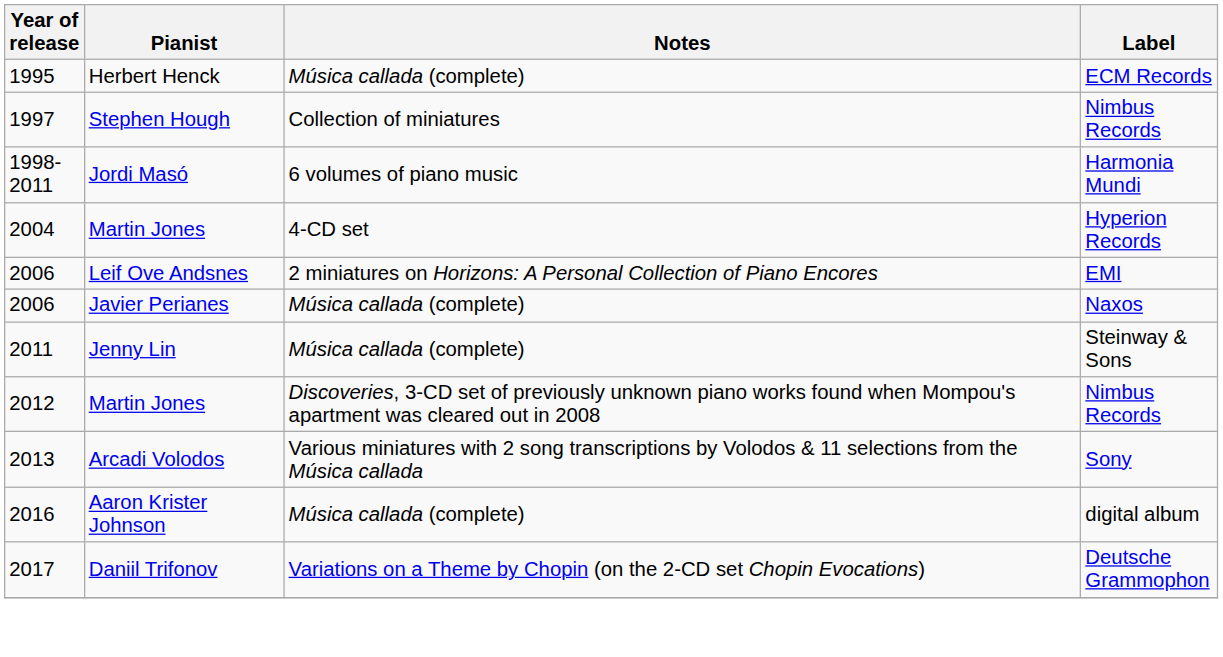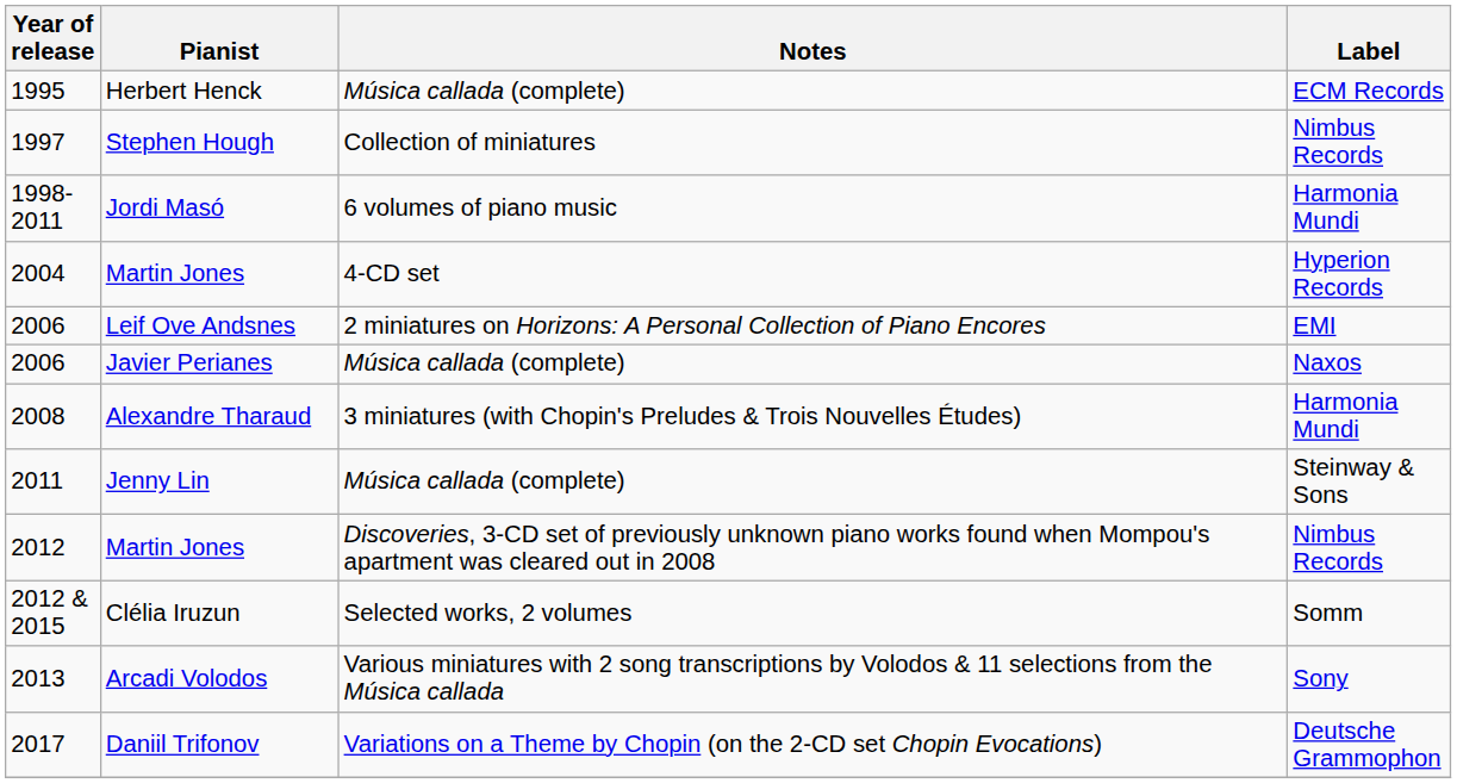+ row: 2008 | Alexandre Tharaud | 3 miniatures (with Chopin's Preludes & Trois Nouvelles Études) | Harmonia Mundi
+ row: 2012 & 2015 | Clélia Iruzun | Selected works, 2 volumes | Somm
- row: 2016 | Aaron Krister Johnson | Música callada (complete) | digital album
